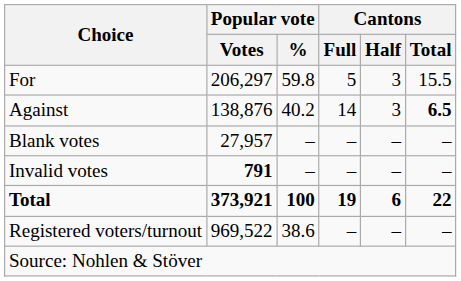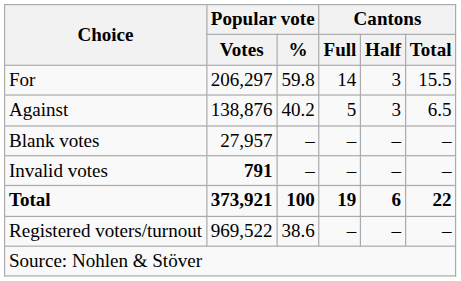For | Cantons / Full: 5 -> 14
Against | Cantons / Full: 14 -> 5
Against | Cantons / Total: bold -> normal
